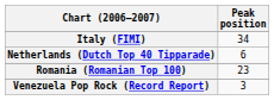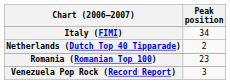Netherlands (Dutch Top 40 Tipparade) | Peak position: 6 -> 2
